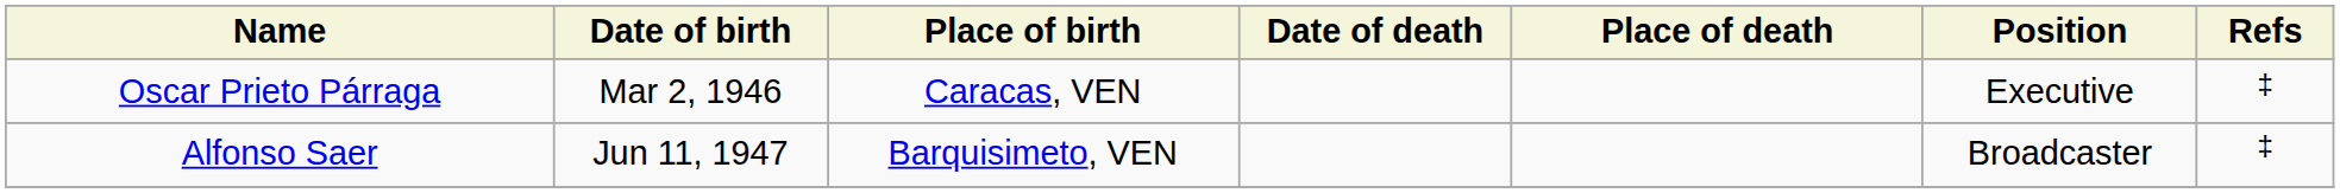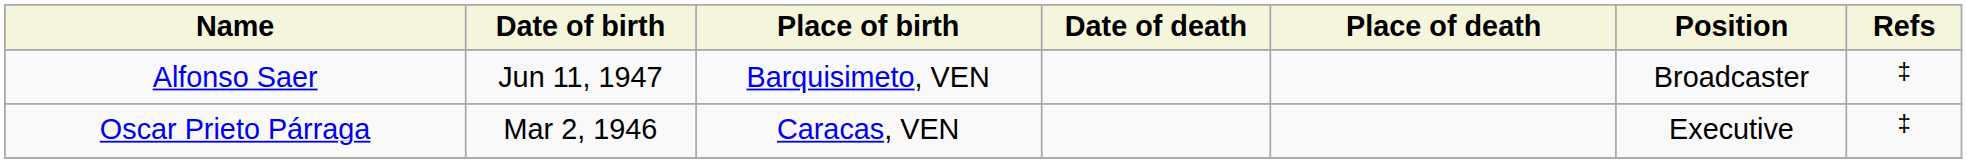rows swapped: Oscar Prieto Párraga <-> Alfonso Saer
